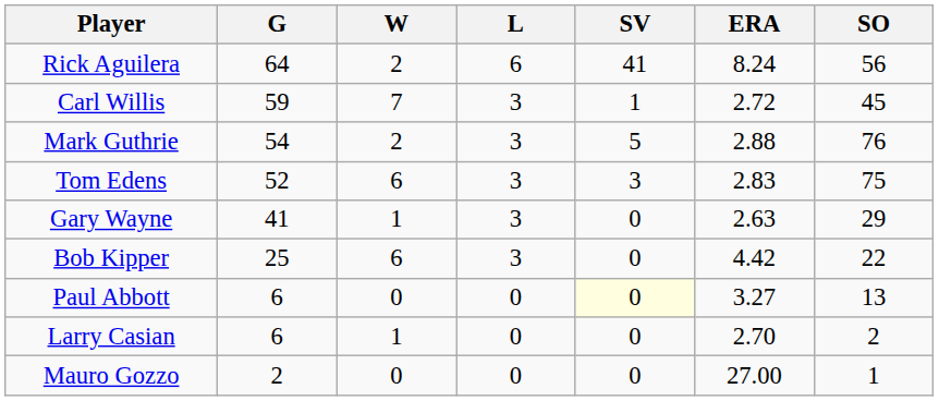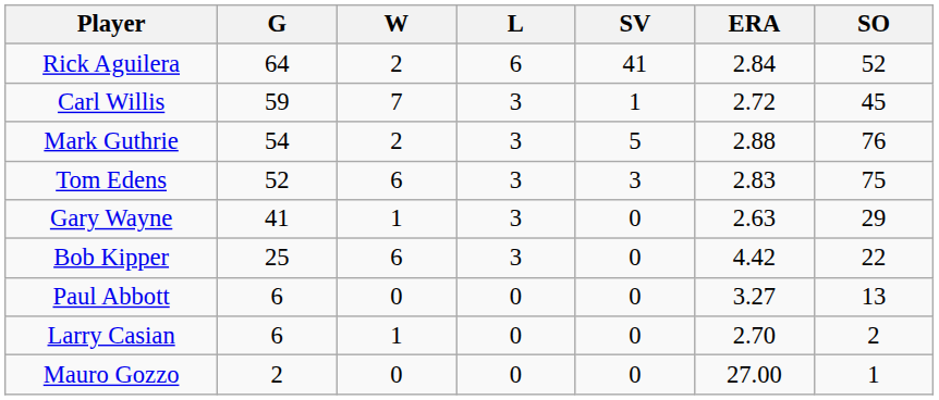Rick Aguilera | ERA: 8.24 -> 2.84
Rick Aguilera | SO: 56 -> 52
Paul Abbott | SV: lightyellow background -> no background
